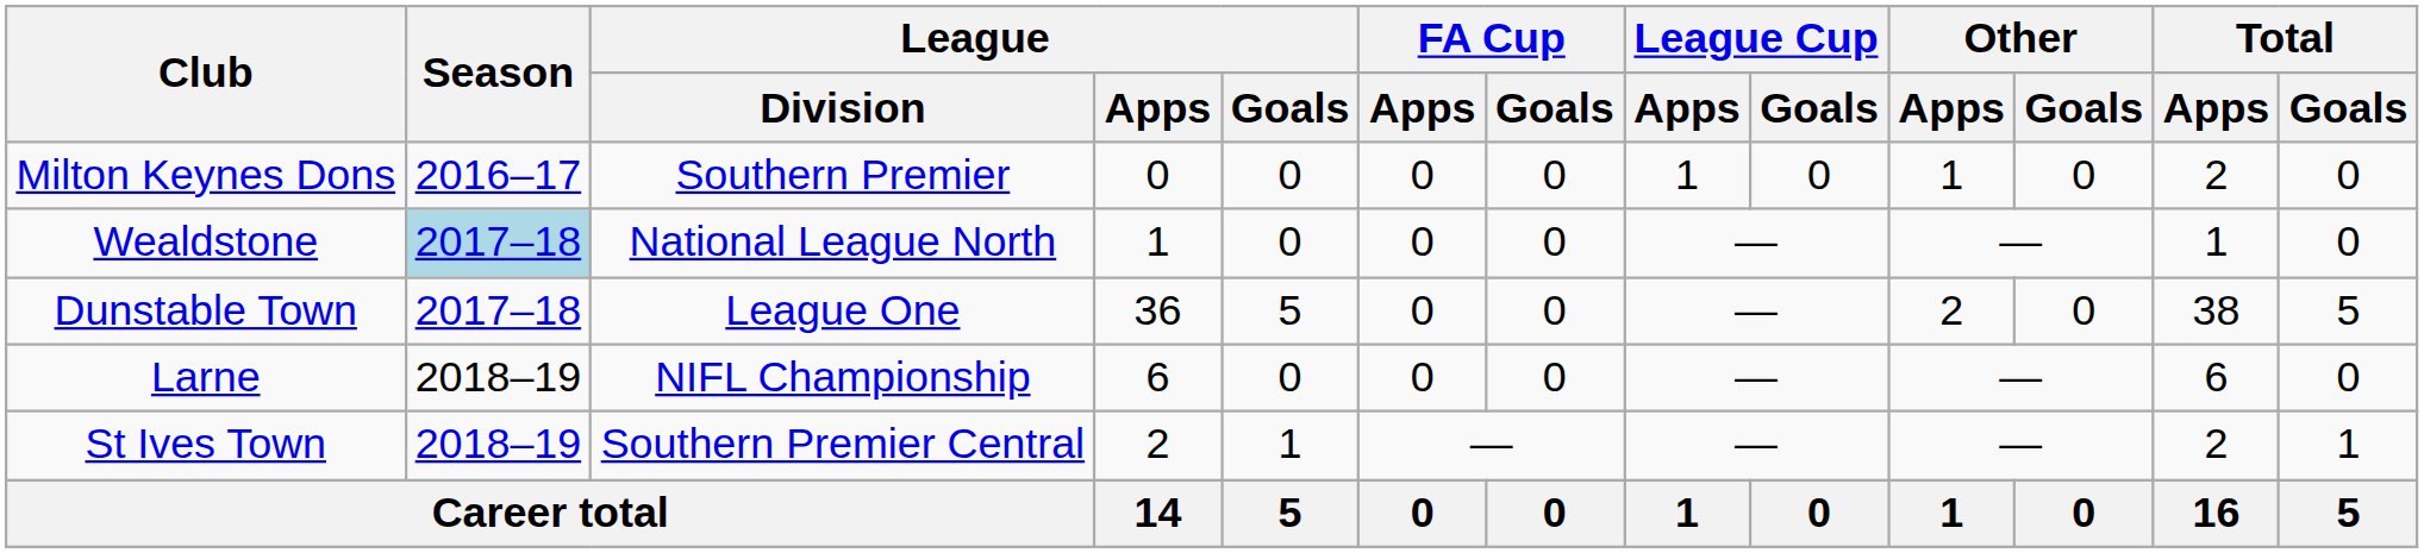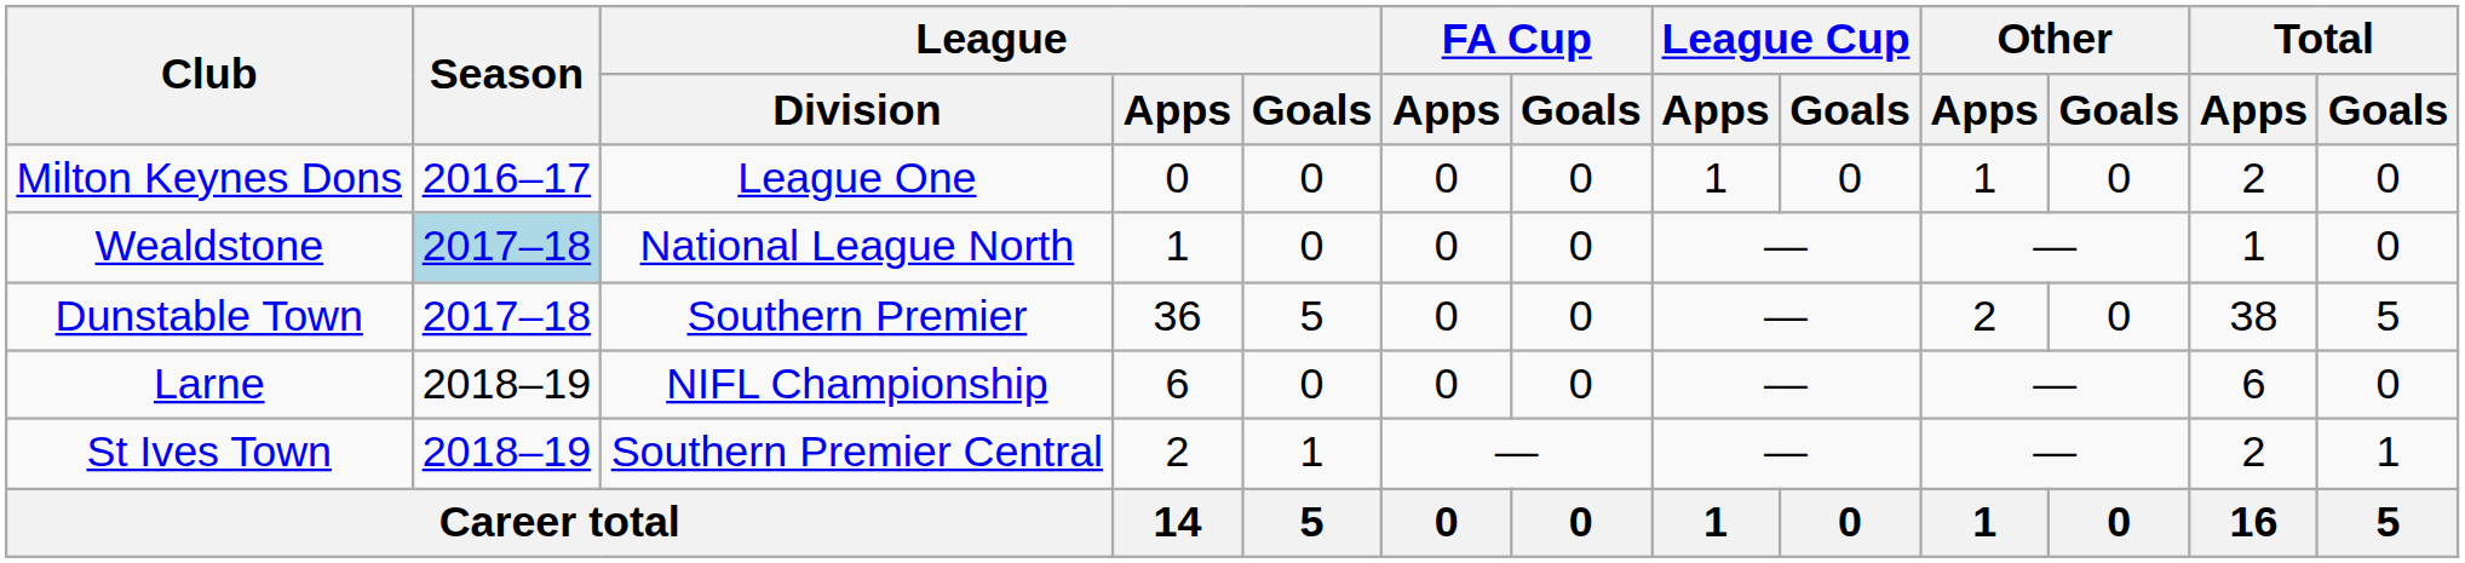Milton Keynes Dons | League / Division: Southern Premier -> League One
Dunstable Town | League / Division: League One -> Southern Premier
